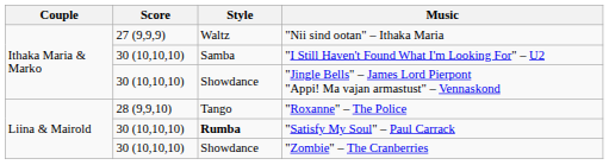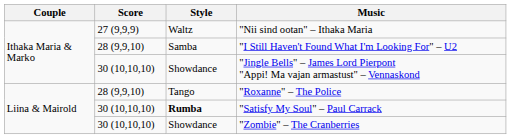"I Still Haven't Found What I'm Looking For" – U2 | Score: 30 (10,10,10) -> 28 (9,9,10)
